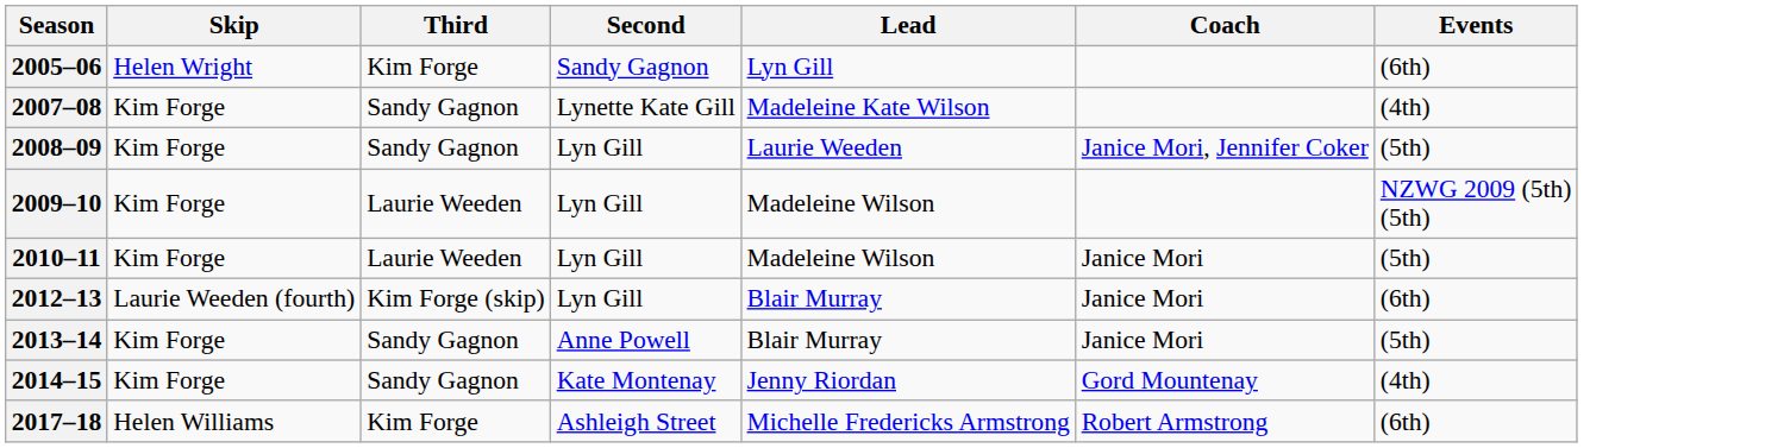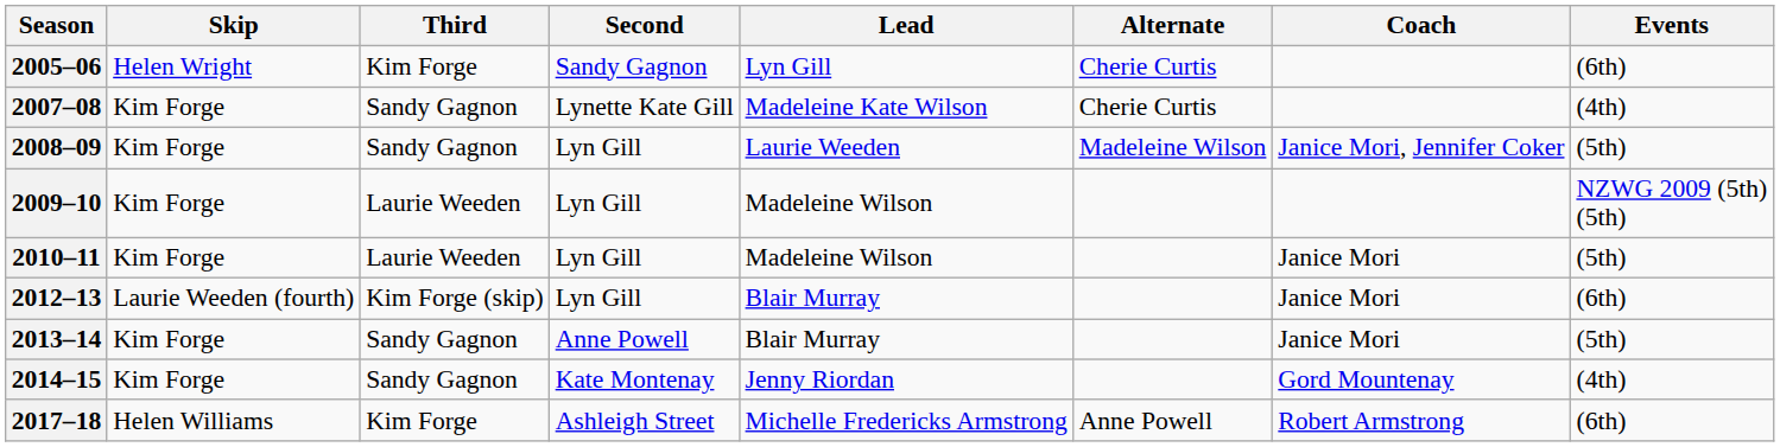+ column: Alternate | Cherie Curtis | Cherie Curtis | Madeleine Wilson | Anne Powell
